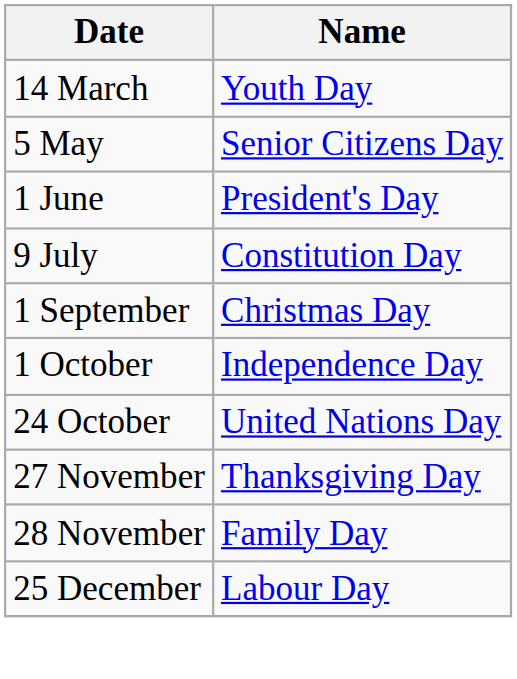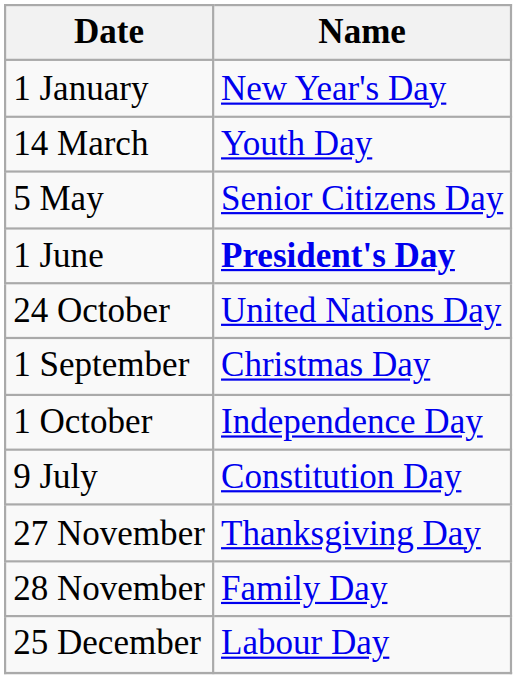+ row: 1 January | New Year's Day
1 June | Name: normal -> bold
rows swapped: 9 July <-> 24 October
